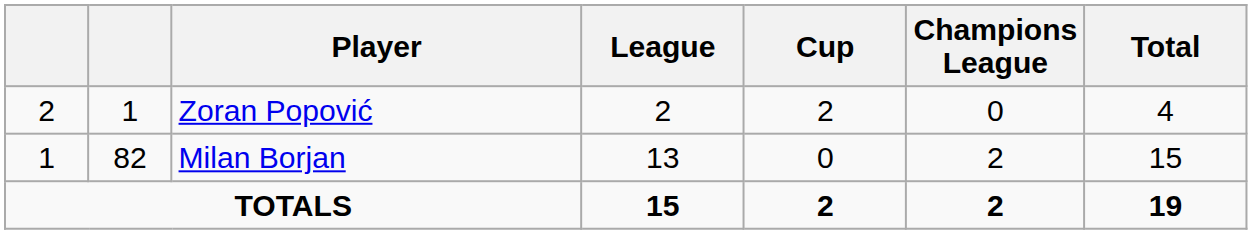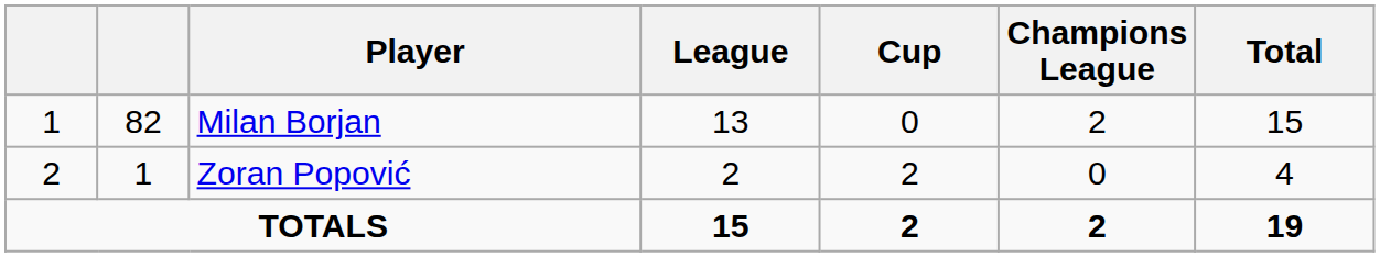rows swapped: Milan Borjan <-> Zoran Popović
